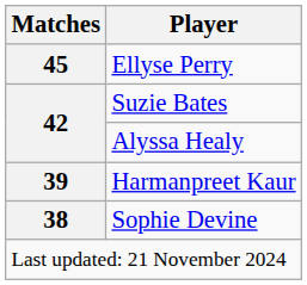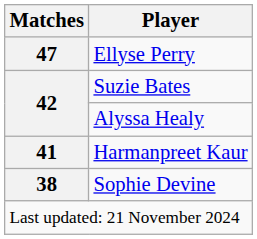Ellyse Perry | Matches: 45 -> 47
Harmanpreet Kaur | Matches: 39 -> 41
